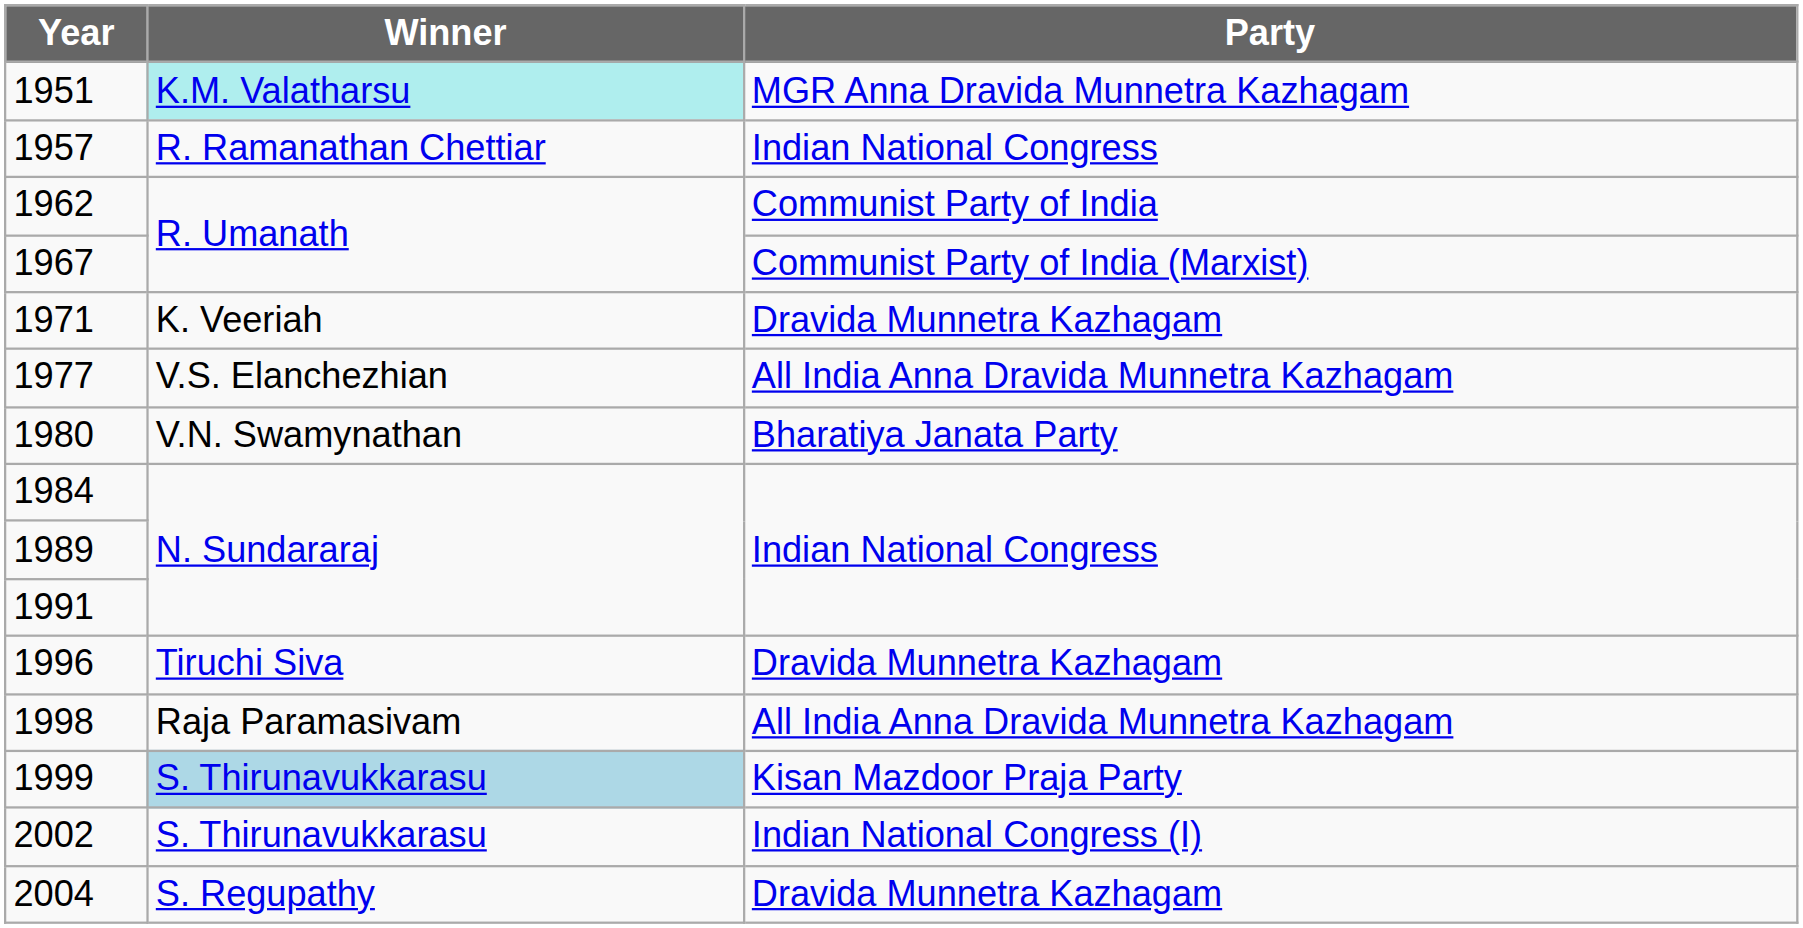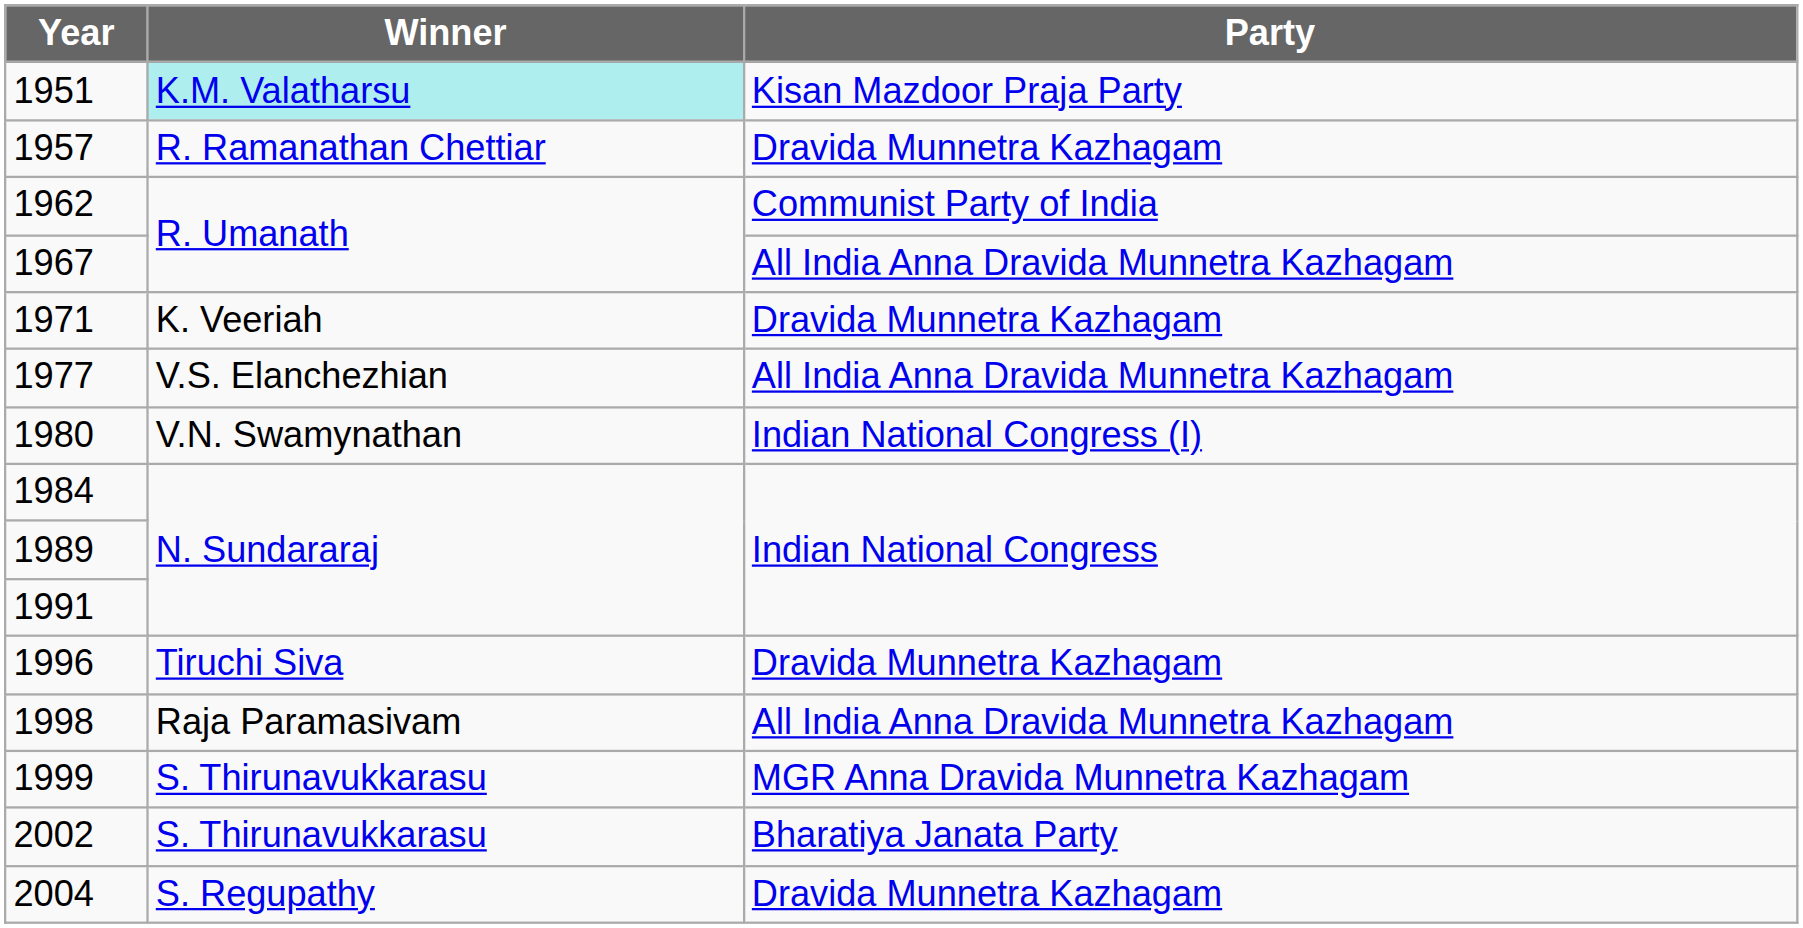1951 | Party: MGR Anna Dravida Munnetra Kazhagam -> Kisan Mazdoor Praja Party
1957 | Party: Indian National Congress -> Dravida Munnetra Kazhagam
1967 | Party: Communist Party of India (Marxist) -> All India Anna Dravida Munnetra Kazhagam
1980 | Party: Bharatiya Janata Party -> Indian National Congress (I)
1999 | Winner: lightblue background -> no background
1999 | Party: Kisan Mazdoor Praja Party -> MGR Anna Dravida Munnetra Kazhagam
2002 | Party: Indian National Congress (I) -> Bharatiya Janata Party
